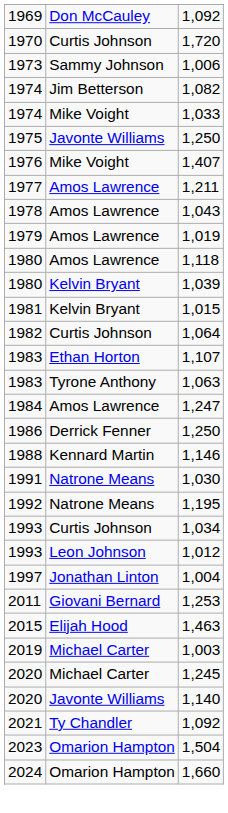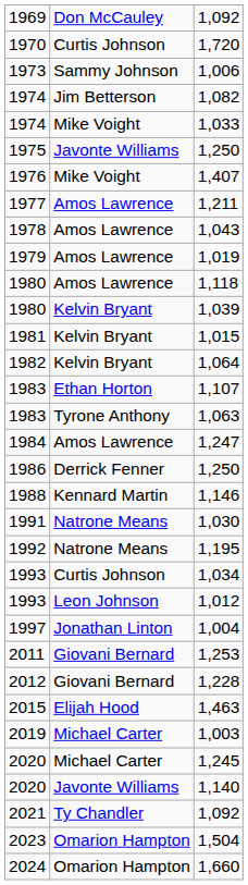1,064 | column 2: Curtis Johnson -> Kelvin Bryant
+ row: 2012 | Giovani Bernard | 1,228
